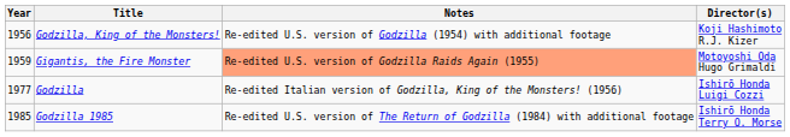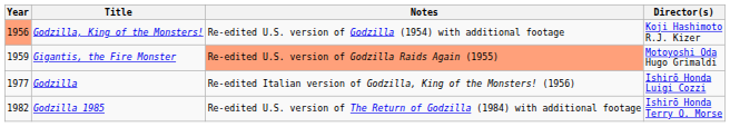Godzilla, King of the Monsters! | Year: no background -> lightsalmon background
Godzilla 1985 | Year: 1985 -> 1982
